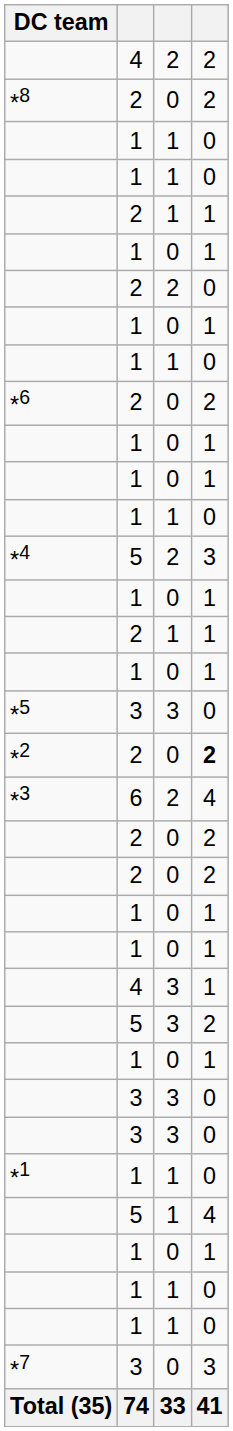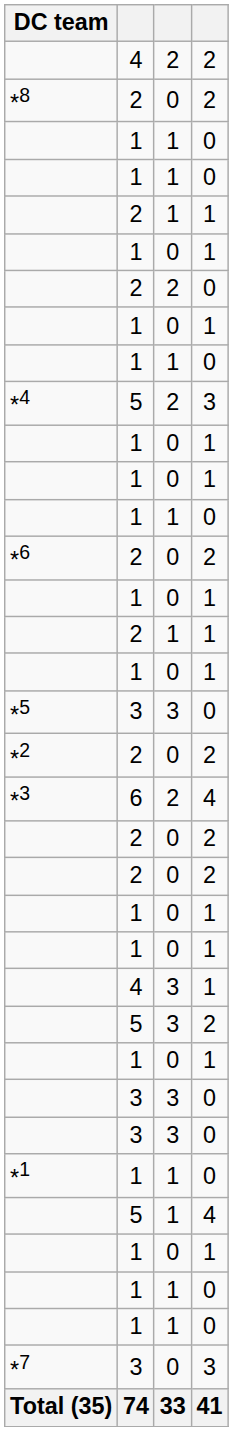rows swapped: *6 <-> *4
*2 | column 4: bold -> normal
